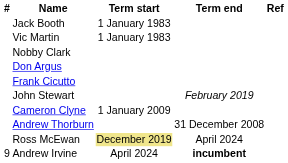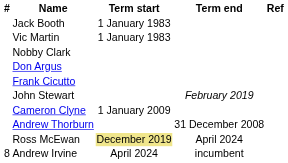Andrew Irvine | #: 9 -> 8
Andrew Irvine | Term end: bold -> normal
